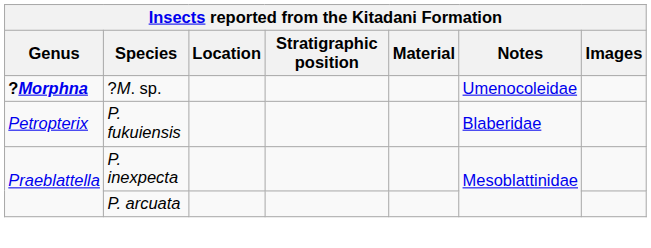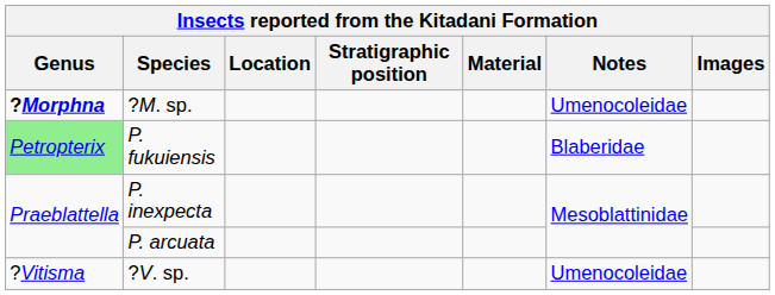P. fukuiensis | Genus: no background -> lightgreen background
+ row: ?Vitisma | ?V. sp. | Umenocoleidae
